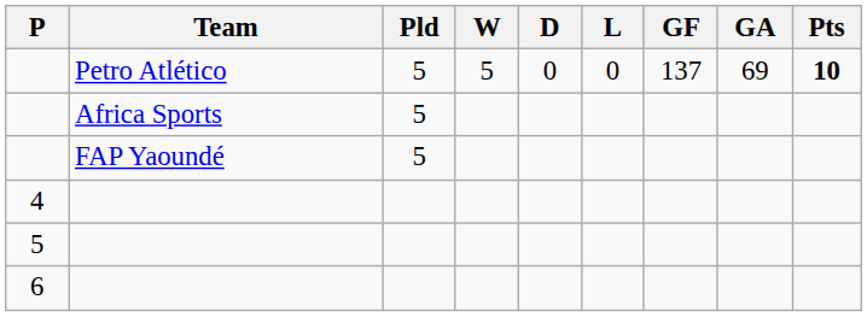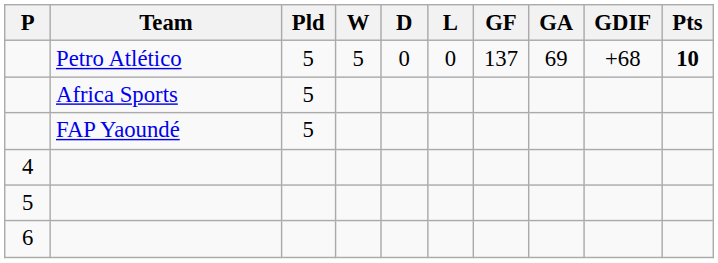+ column: GDIF | +68
